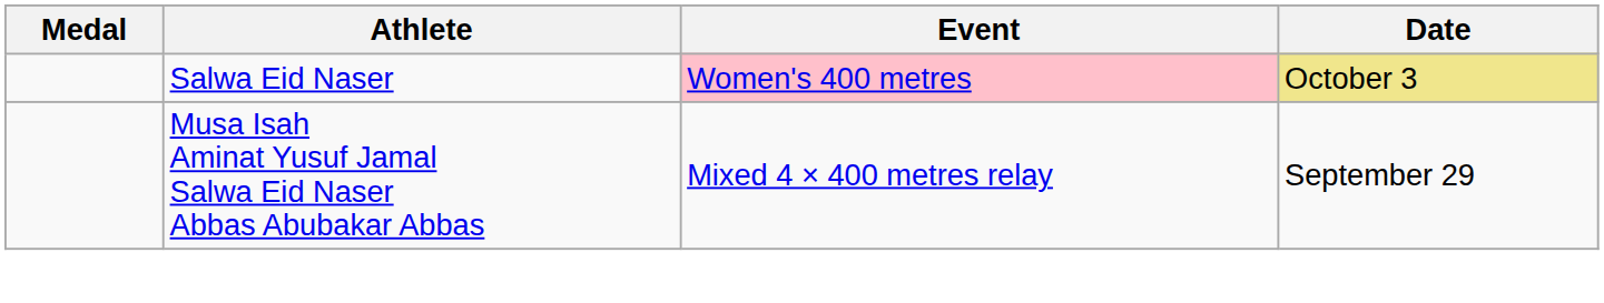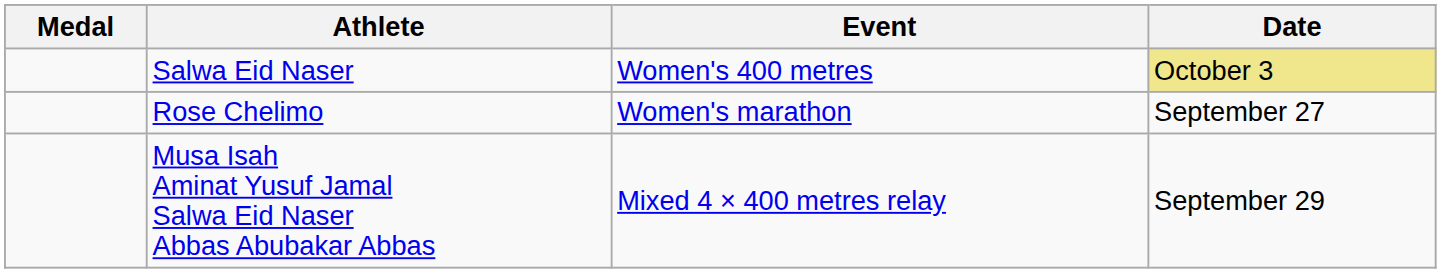Salwa Eid Naser | Event: pink background -> no background
+ row: Rose Chelimo | Women's marathon | September 27
